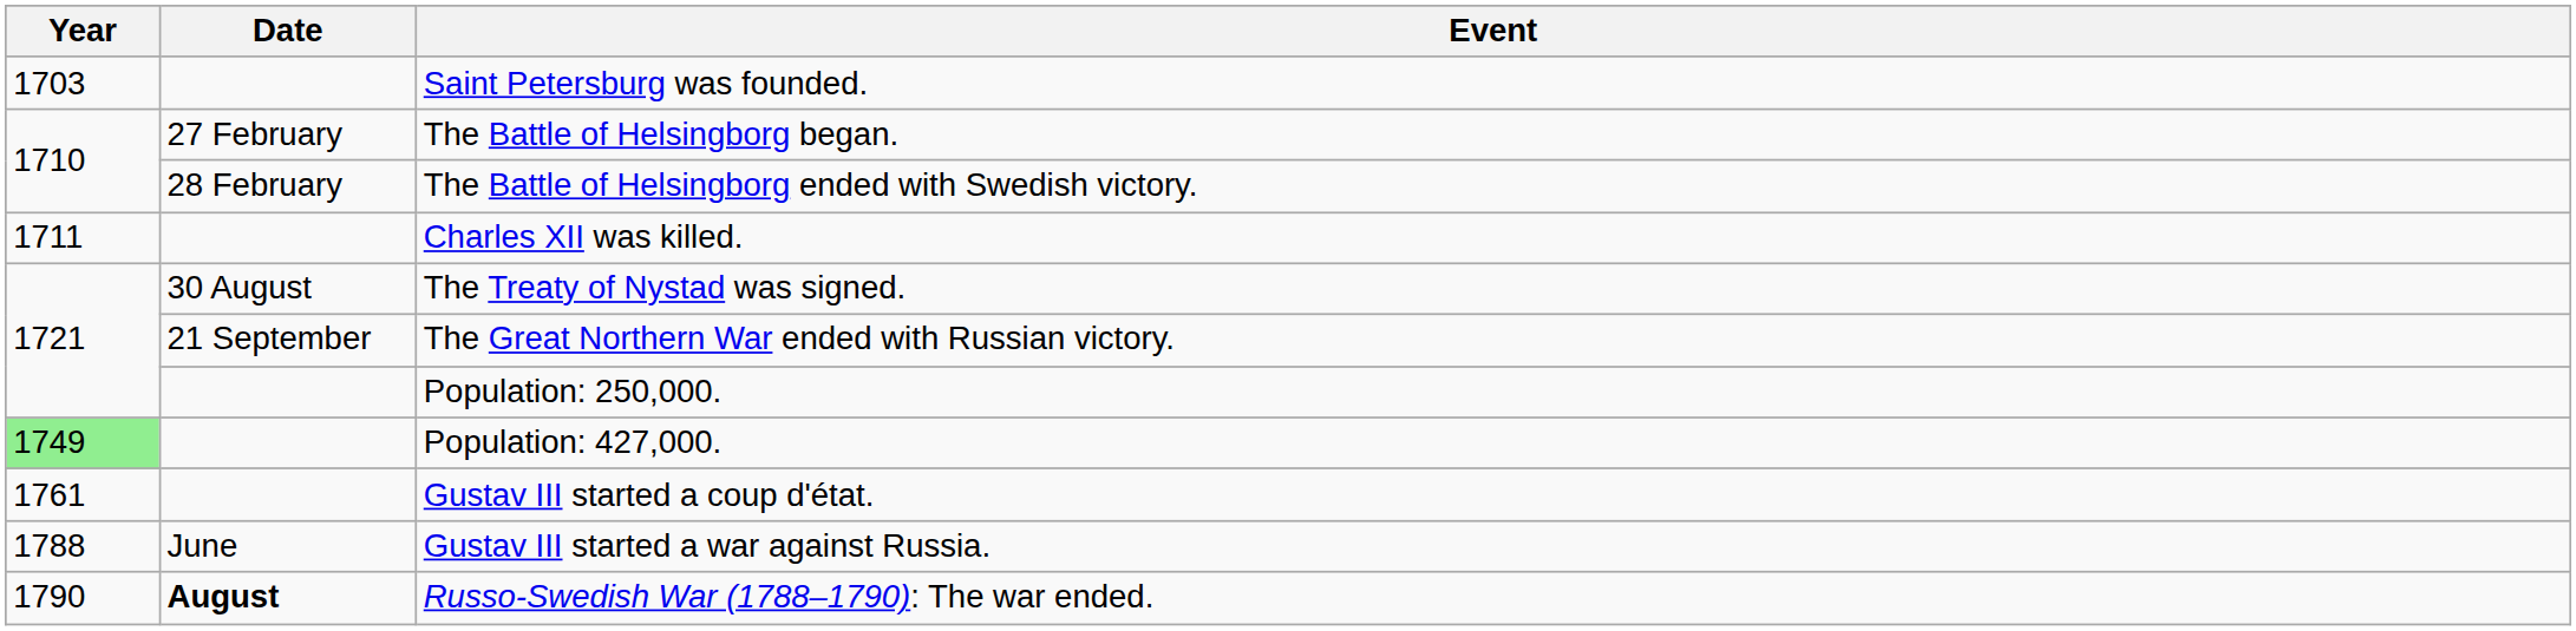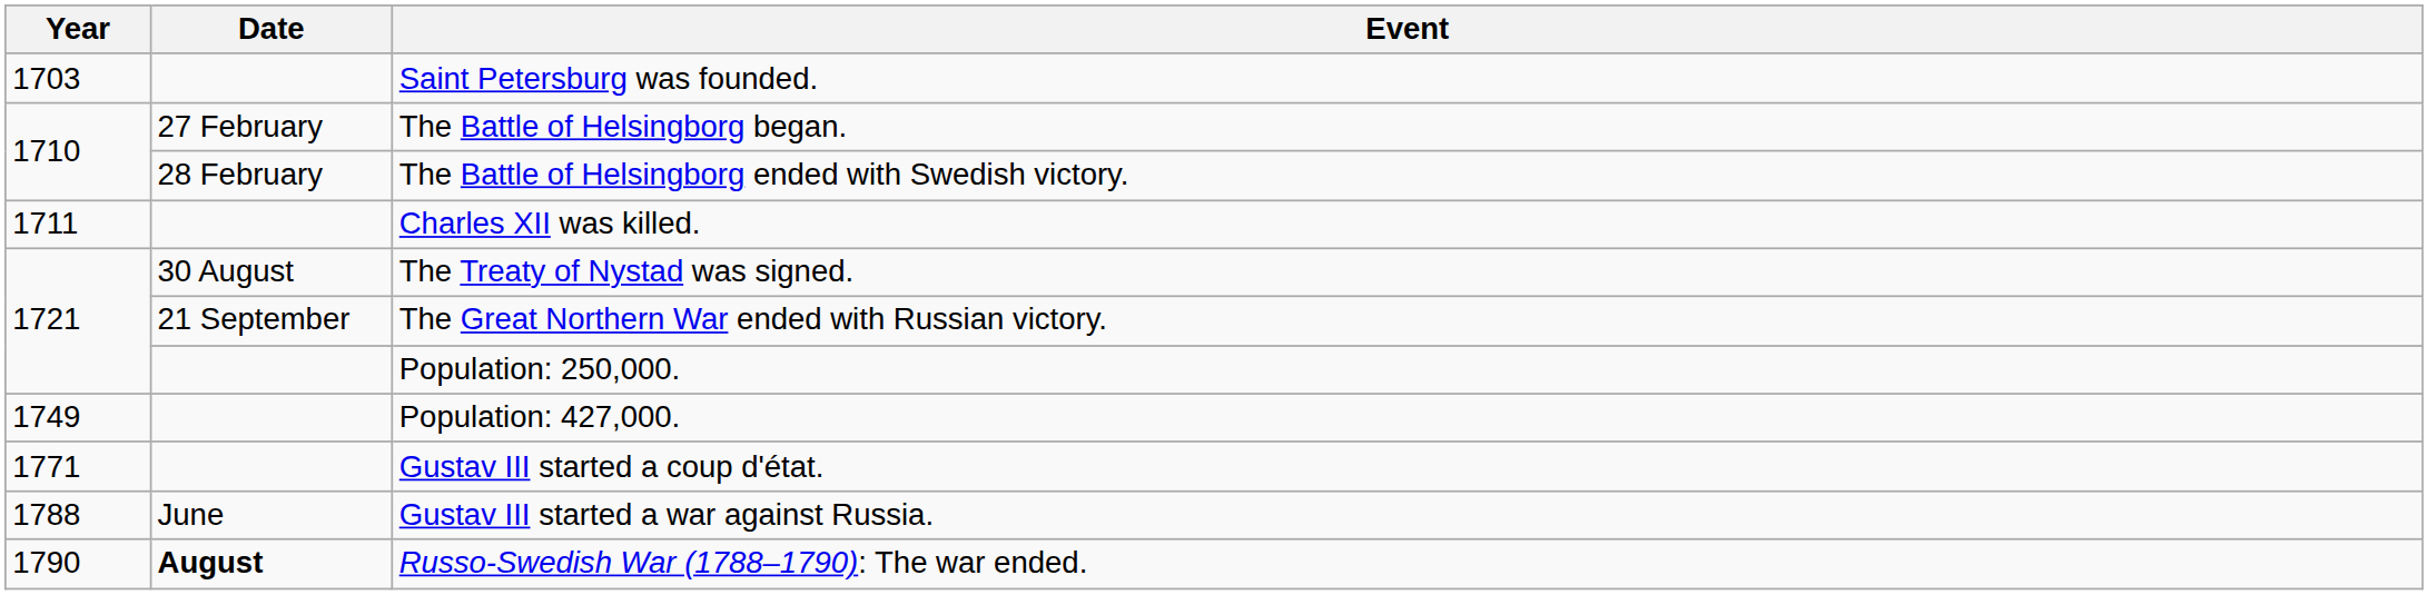Population: 427,000. | Year: lightgreen background -> no background
Gustav III started a coup d'état. | Year: 1761 -> 1771
